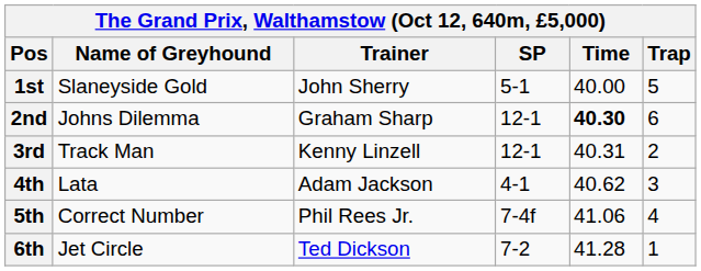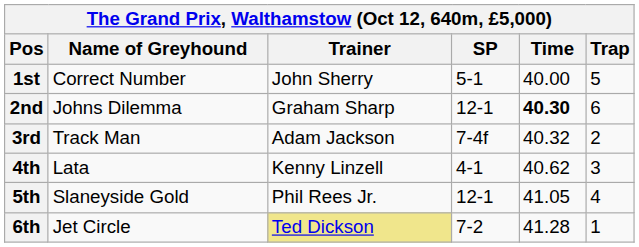1st | Name of Greyhound: Slaneyside Gold -> Correct Number
3rd | Trainer: Kenny Linzell -> Adam Jackson
3rd | SP: 12-1 -> 7-4f
3rd | Time: 40.31 -> 40.32
4th | Trainer: Adam Jackson -> Kenny Linzell
5th | Name of Greyhound: Correct Number -> Slaneyside Gold
5th | SP: 7-4f -> 12-1
5th | Time: 41.06 -> 41.05
6th | Trainer: no background -> khaki background
